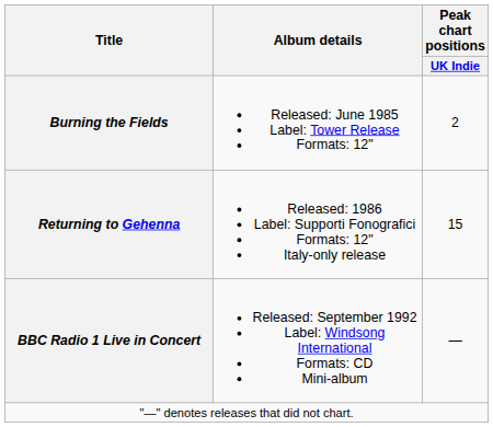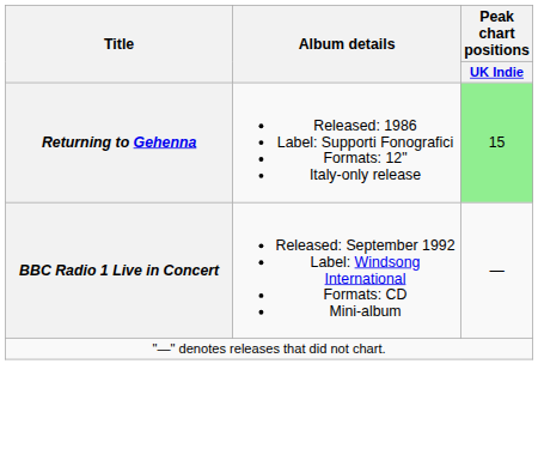- row: Burning the Fields | Released: June 1985 Label: Tower Release Formats: 12" | 2
Returning to Gehenna | Peak chart positions / UK Indie: no background -> lightgreen background
